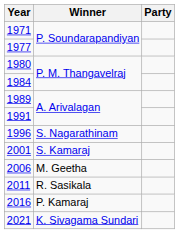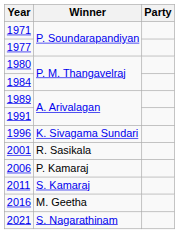1996 | Winner: S. Nagarathinam -> K. Sivagama Sundari
2001 | Winner: S. Kamaraj -> R. Sasikala
2006 | Winner: M. Geetha -> P. Kamaraj
2011 | Winner: R. Sasikala -> S. Kamaraj
2016 | Winner: P. Kamaraj -> M. Geetha
2021 | Winner: K. Sivagama Sundari -> S. Nagarathinam
